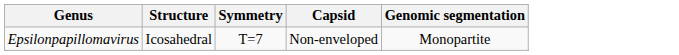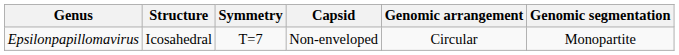+ column: Genomic arrangement | Circular
